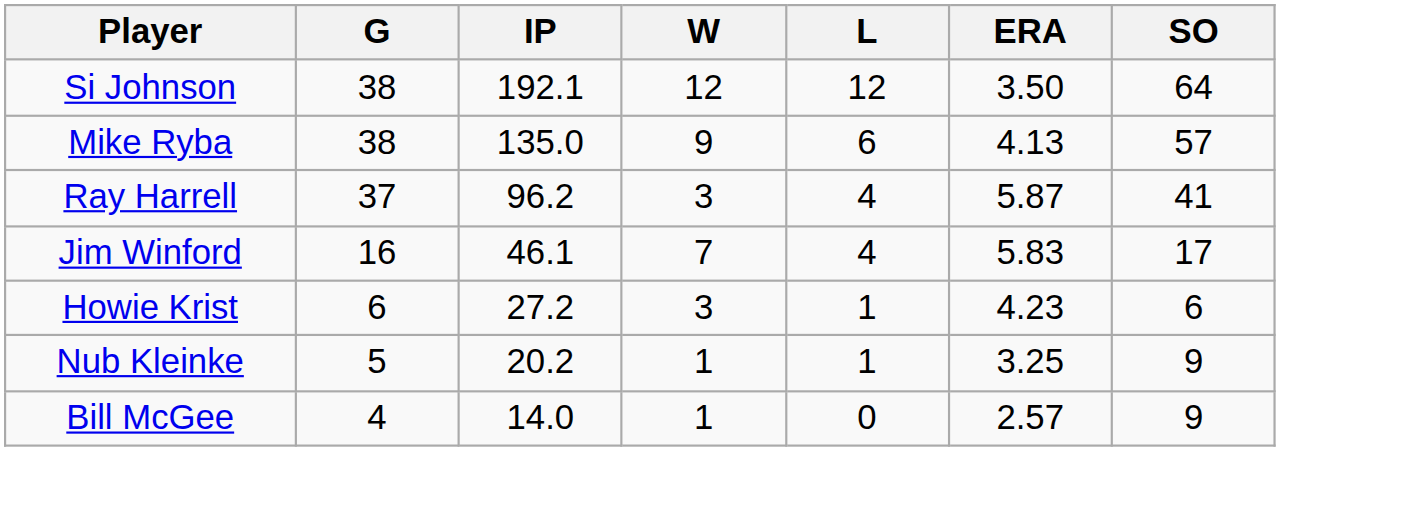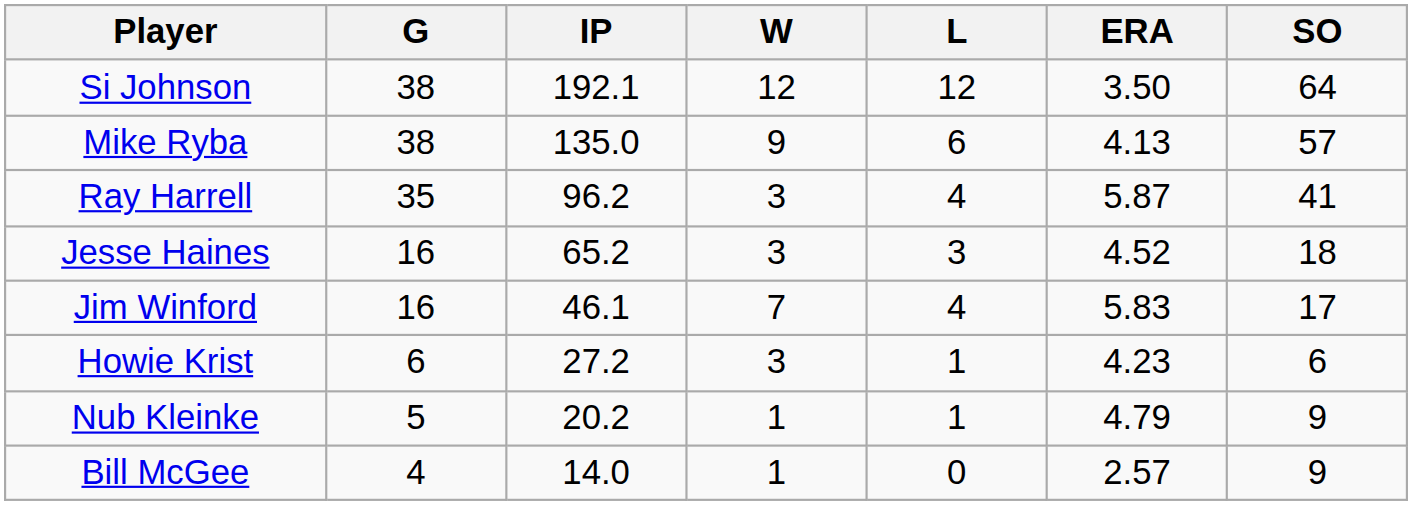Ray Harrell | G: 37 -> 35
+ row: Jesse Haines | 16 | 65.2 | 3 | 3 | 4.52 | 18
Nub Kleinke | ERA: 3.25 -> 4.79
